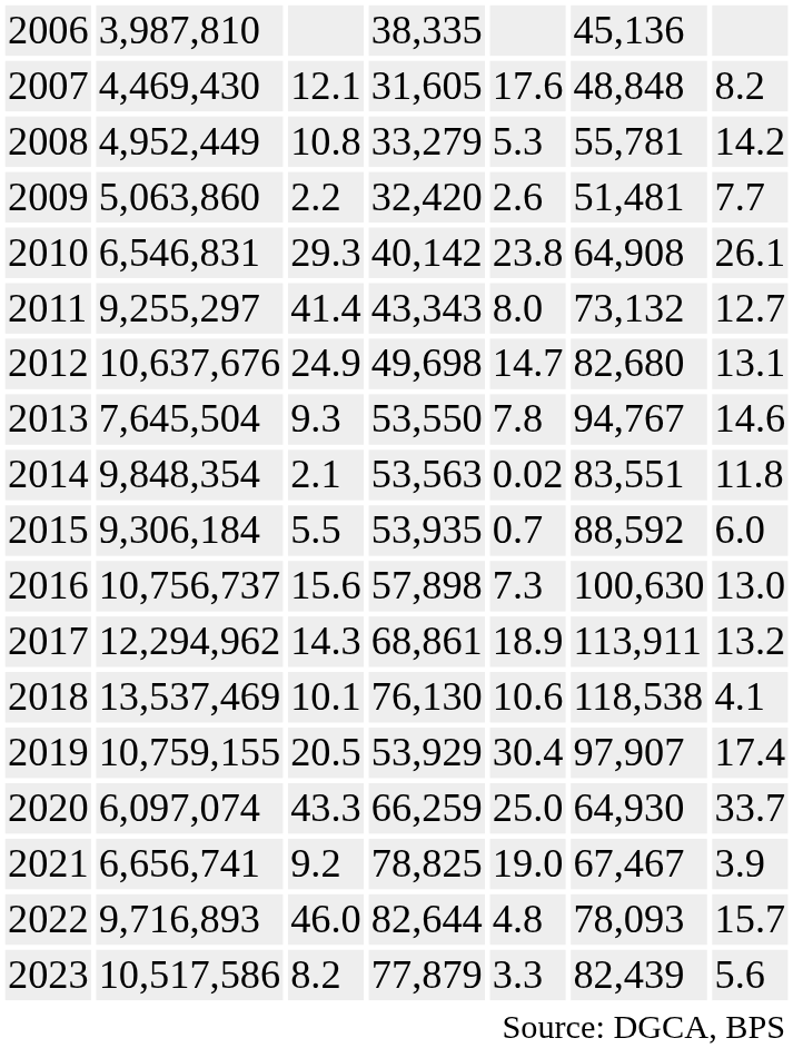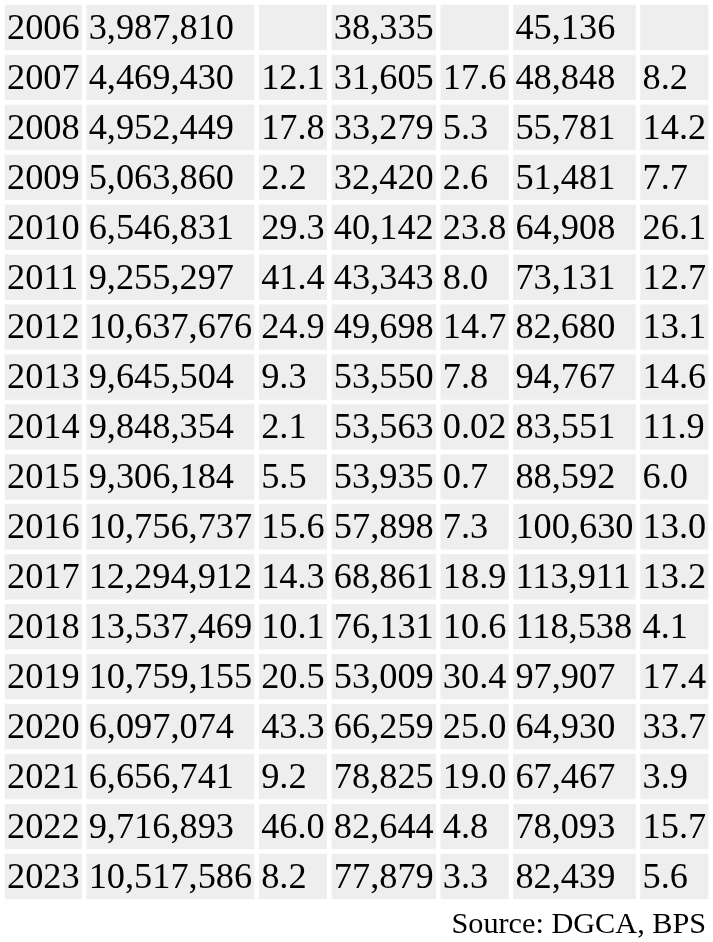2008 | column 3: 10.8 -> 17.8
2011 | column 6: 73,132 -> 73,131
2013 | column 2: 7,645,504 -> 9,645,504
2014 | column 7: 11.8 -> 11.9
2017 | column 2: 12,294,962 -> 12,294,912
2018 | column 4: 76,130 -> 76,131
2019 | column 4: 53,929 -> 53,009
